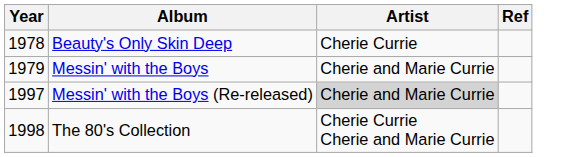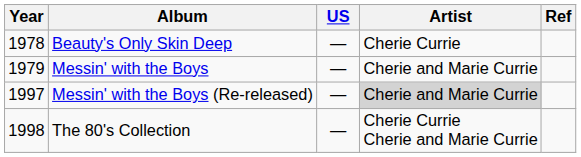+ column: US | — | — | — | —
